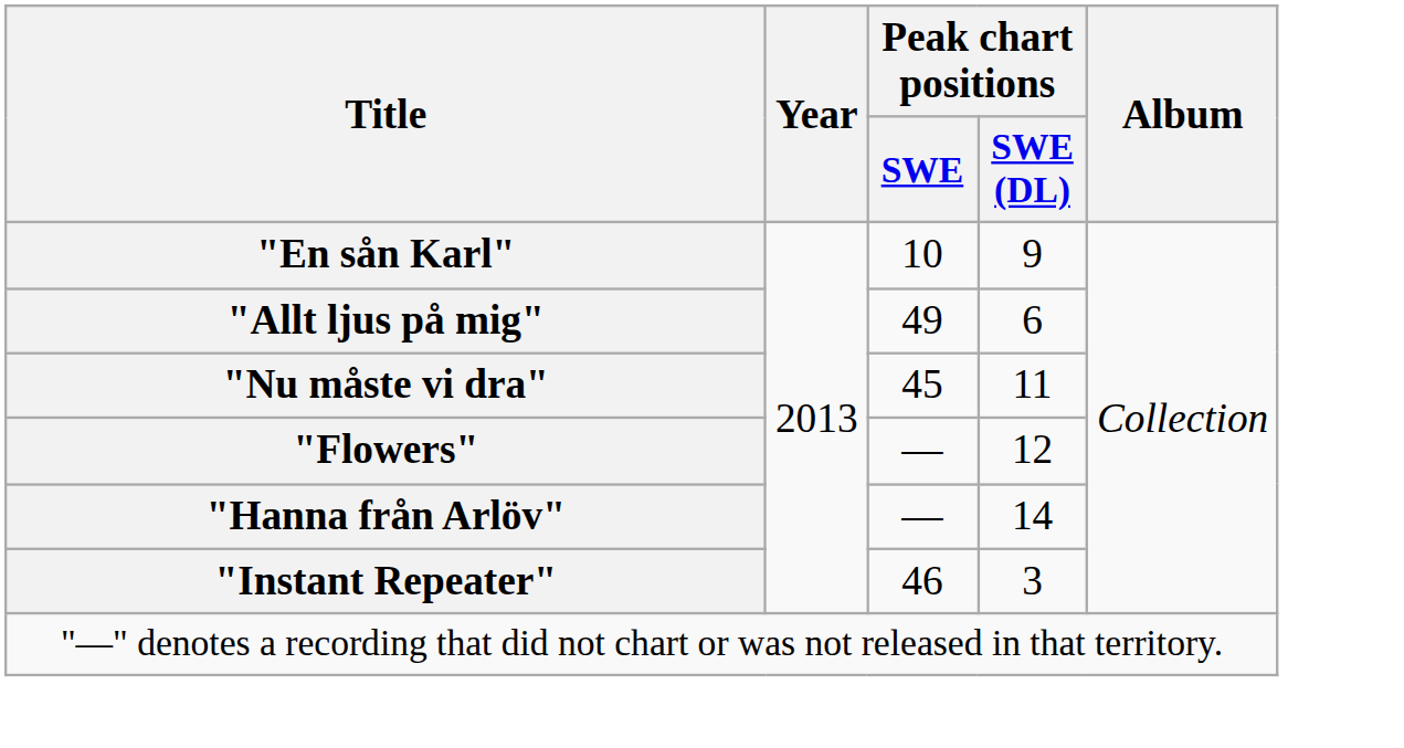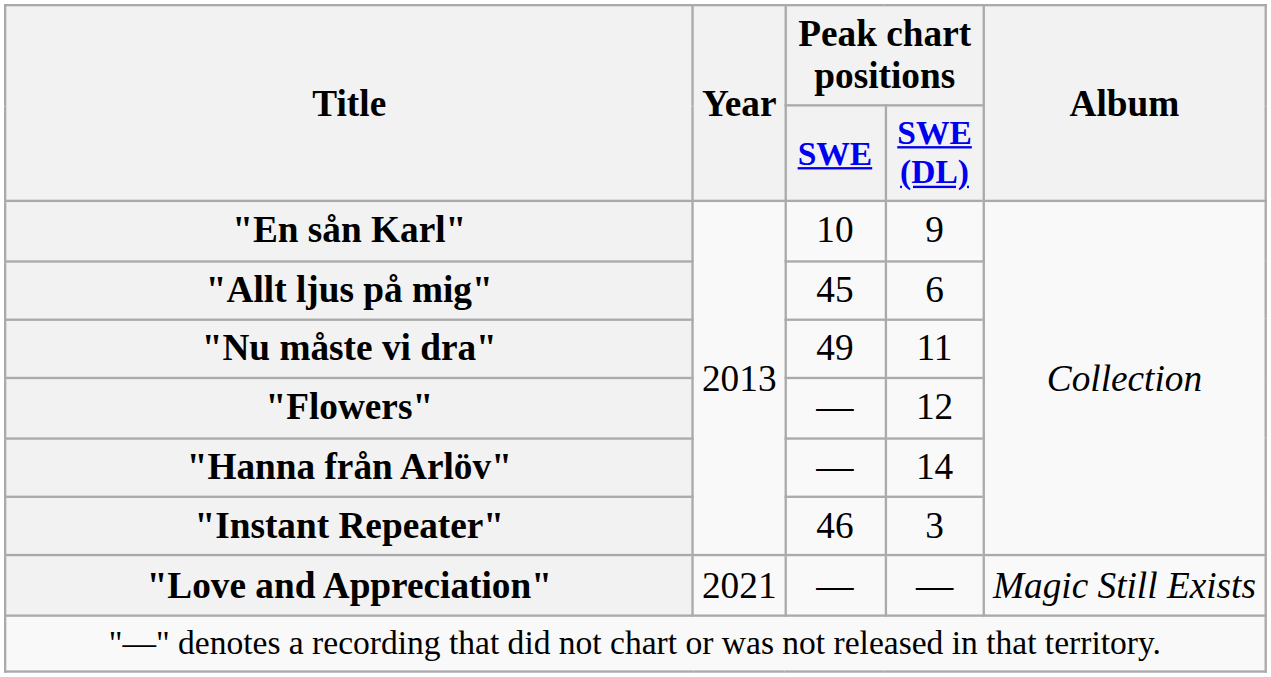"Allt ljus på mig" | Peak chart positions / SWE: 49 -> 45
"Nu måste vi dra" | Peak chart positions / SWE: 45 -> 49
+ row: "Love and Appreciation" | 2021 | — | — | Magic Still Exists
